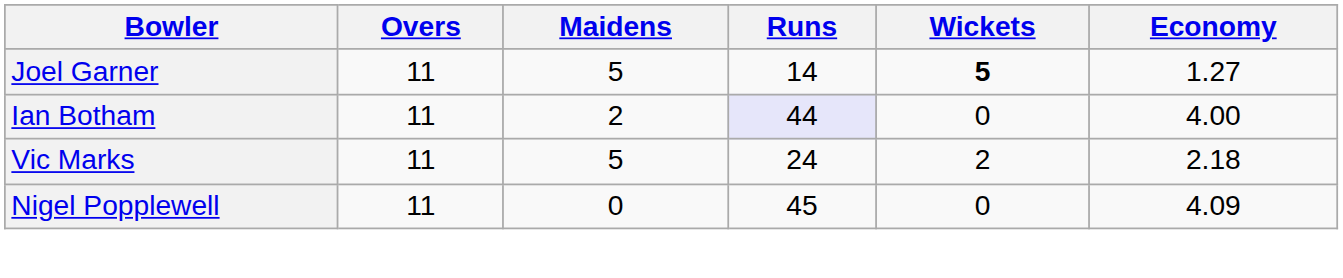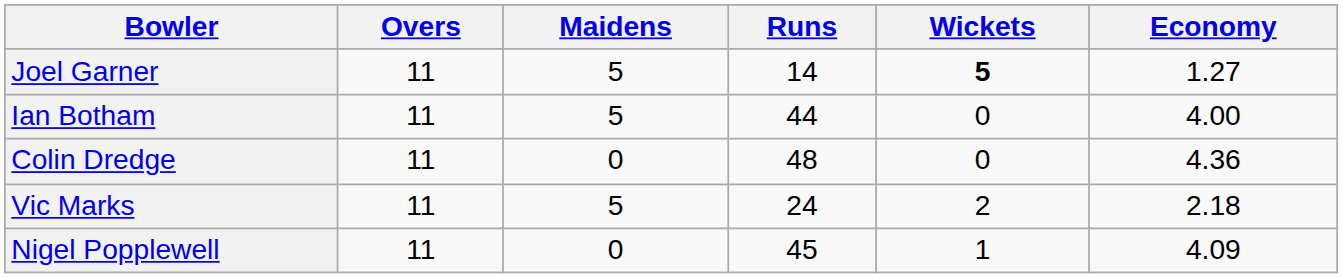Ian Botham | Maidens: 2 -> 5
Ian Botham | Runs: lavender background -> no background
+ row: Colin Dredge | 11 | 0 | 48 | 0 | 4.36
Nigel Popplewell | Wickets: 0 -> 1
